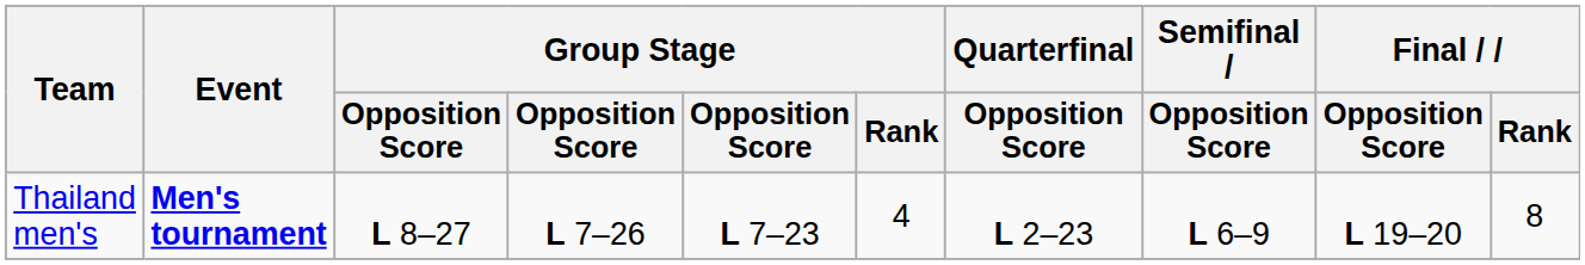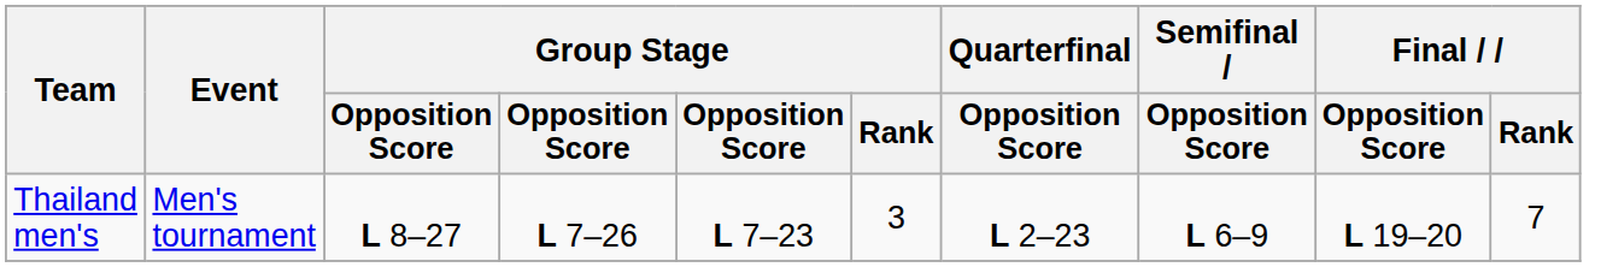Thailand men's | Event: bold -> normal
Thailand men's | Group Stage / Rank: 4 -> 3
Thailand men's | Final / Rank: 8 -> 7
